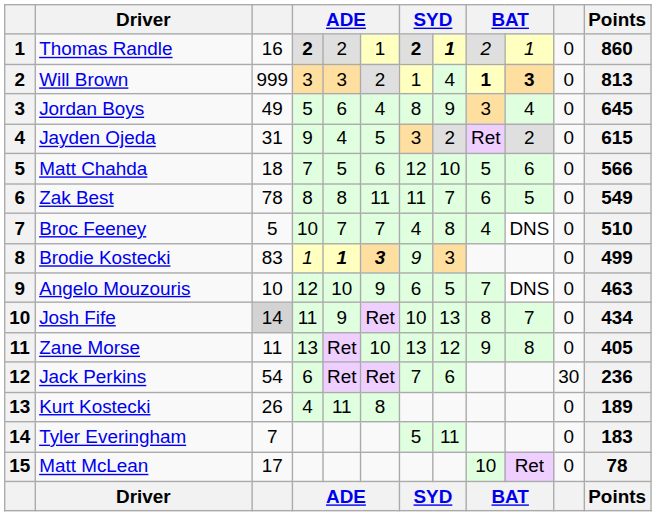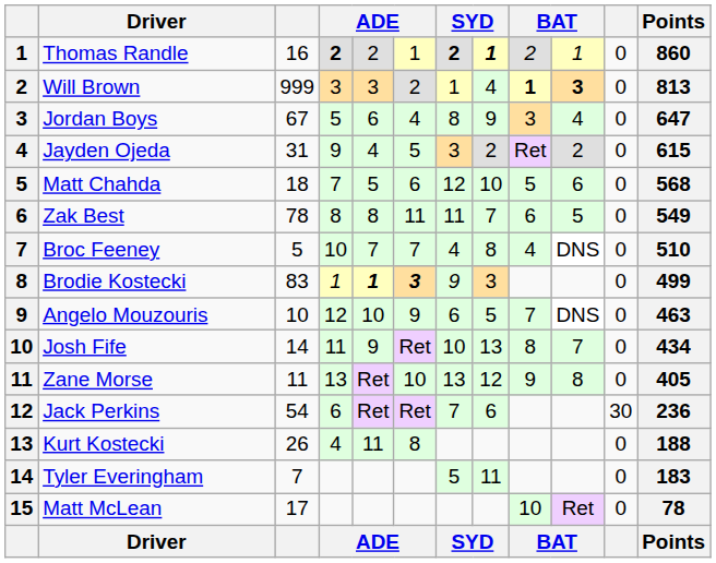Jordan Boys | column 3: 49 -> 67
Jordan Boys | Points: 645 -> 647
Matt Chahda | Points: 566 -> 568
Josh Fife | column 3: lightgrey background -> no background
Kurt Kostecki | Points: 189 -> 188
